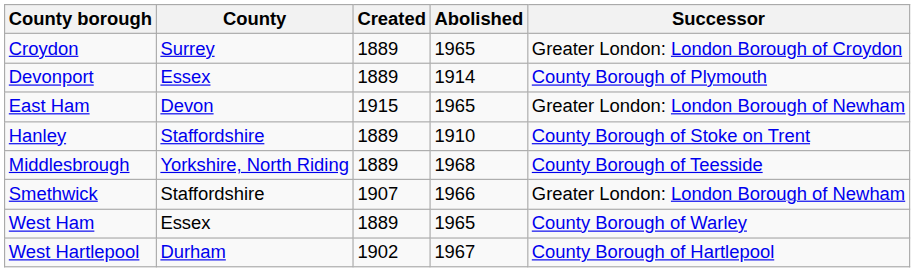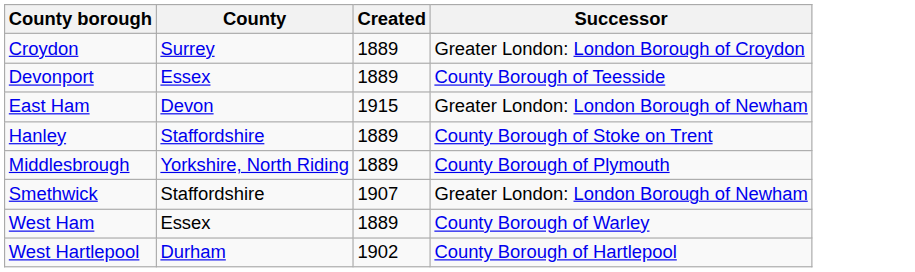- column: Abolished | 1965 | 1914 | 1965 | 1910 | 1968 | 1966 | 1965 | 1967
Devonport | Successor: County Borough of Plymouth -> County Borough of Teesside
Middlesbrough | Successor: County Borough of Teesside -> County Borough of Plymouth
